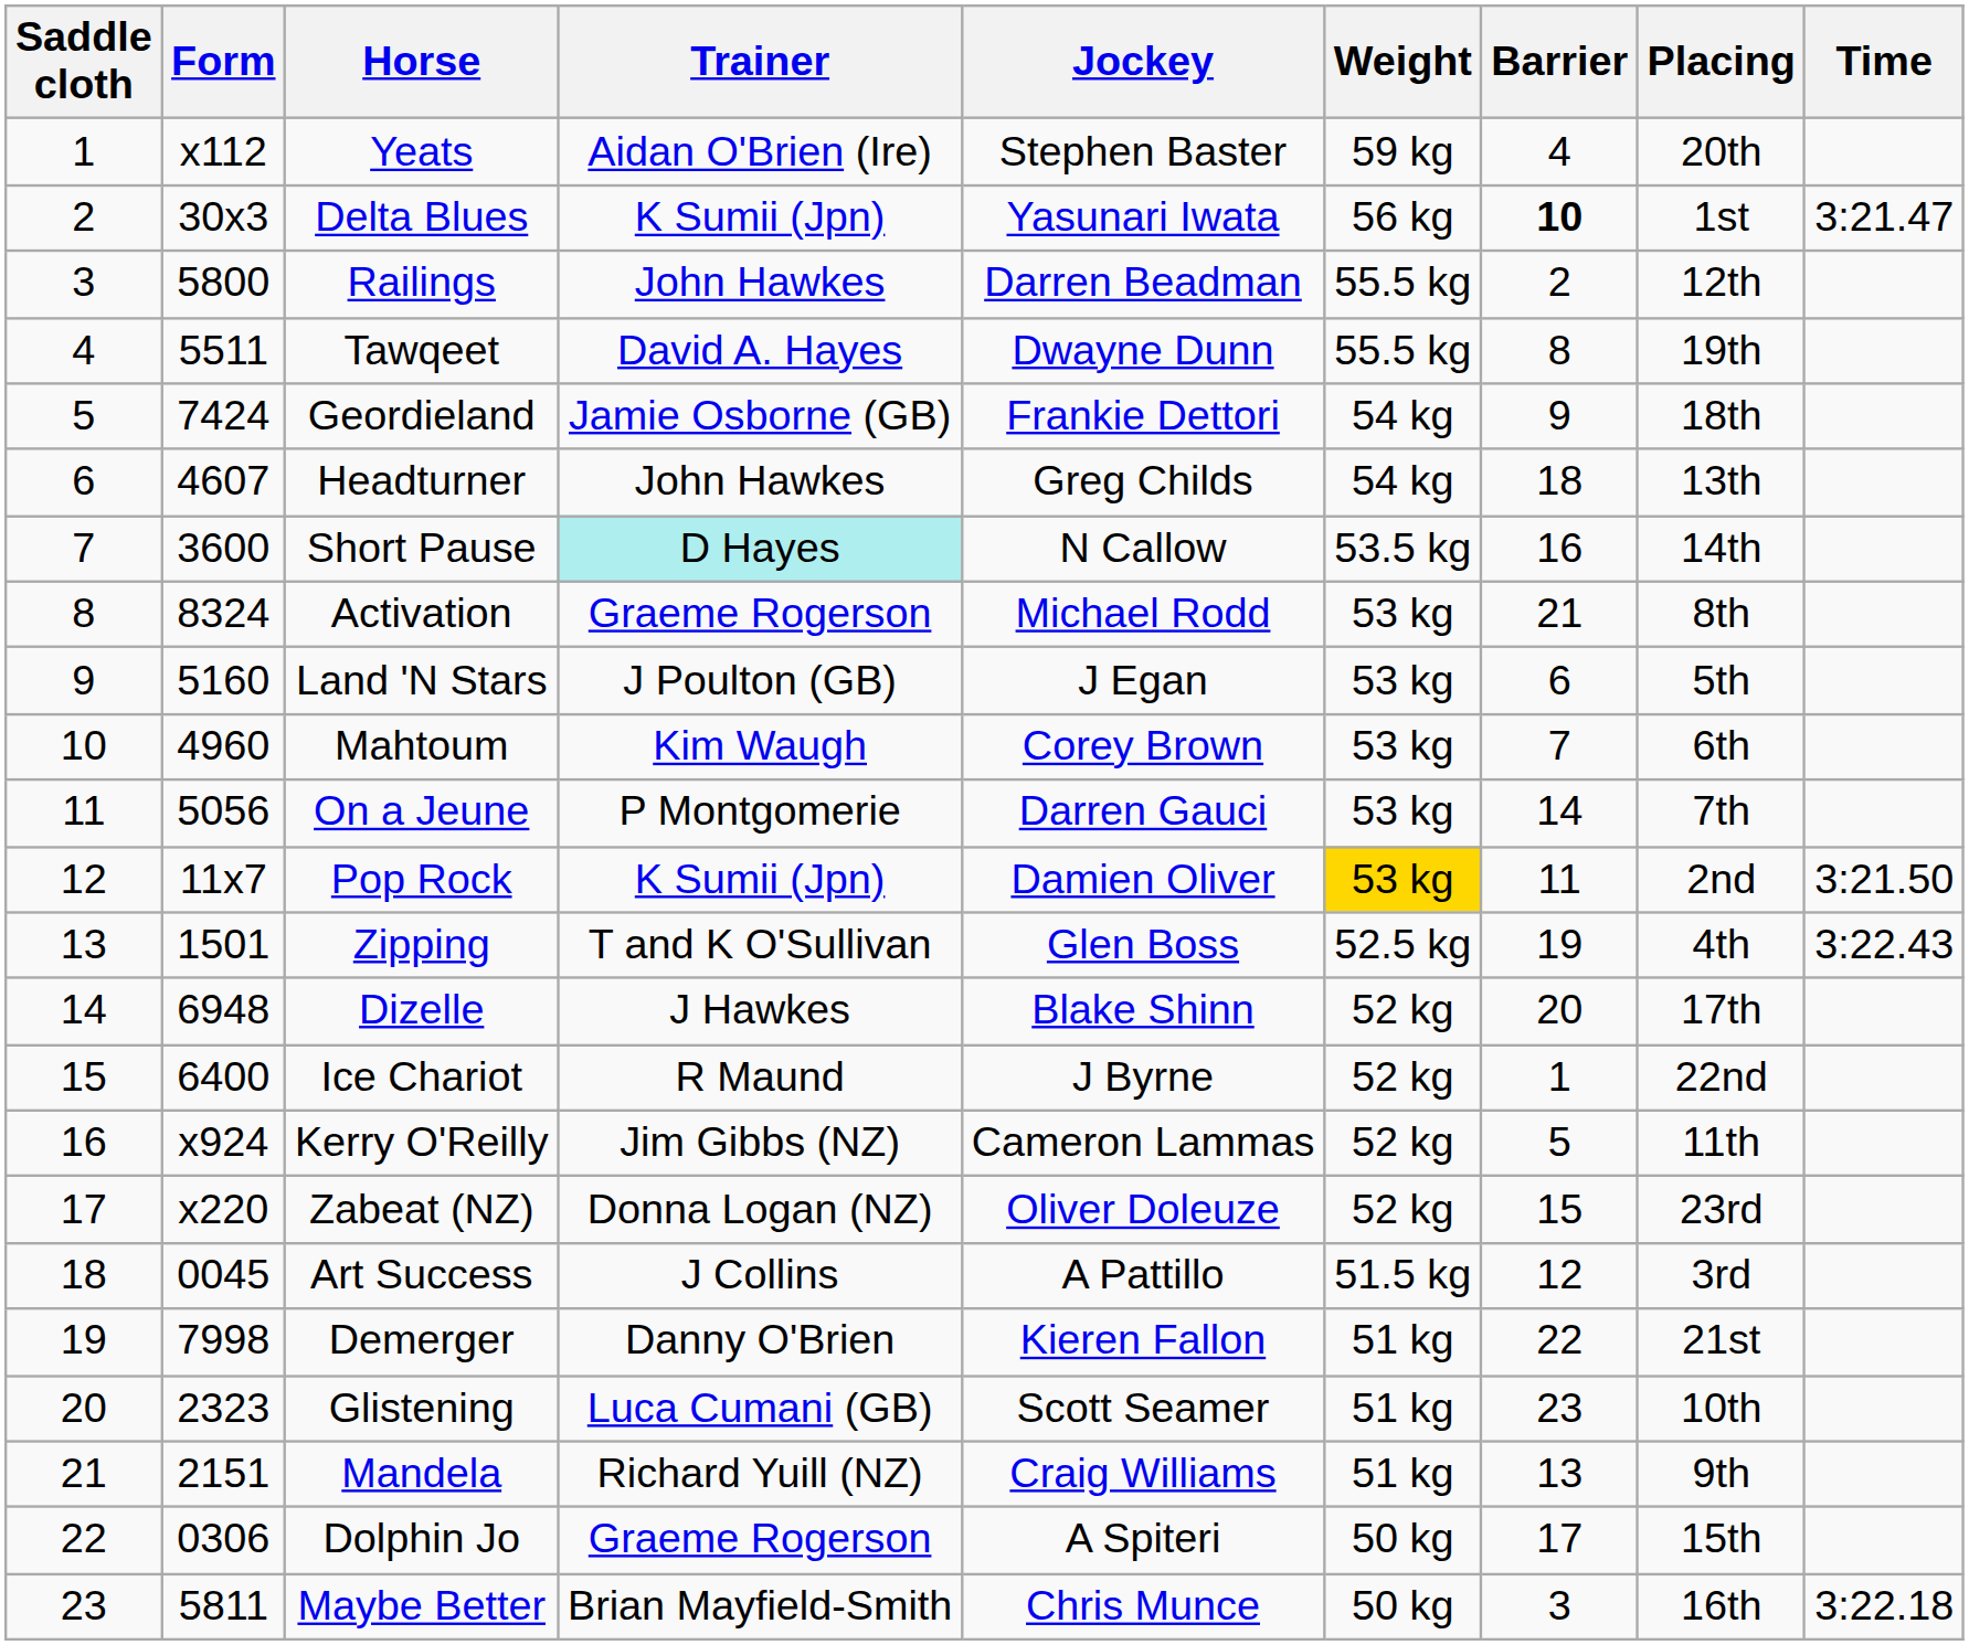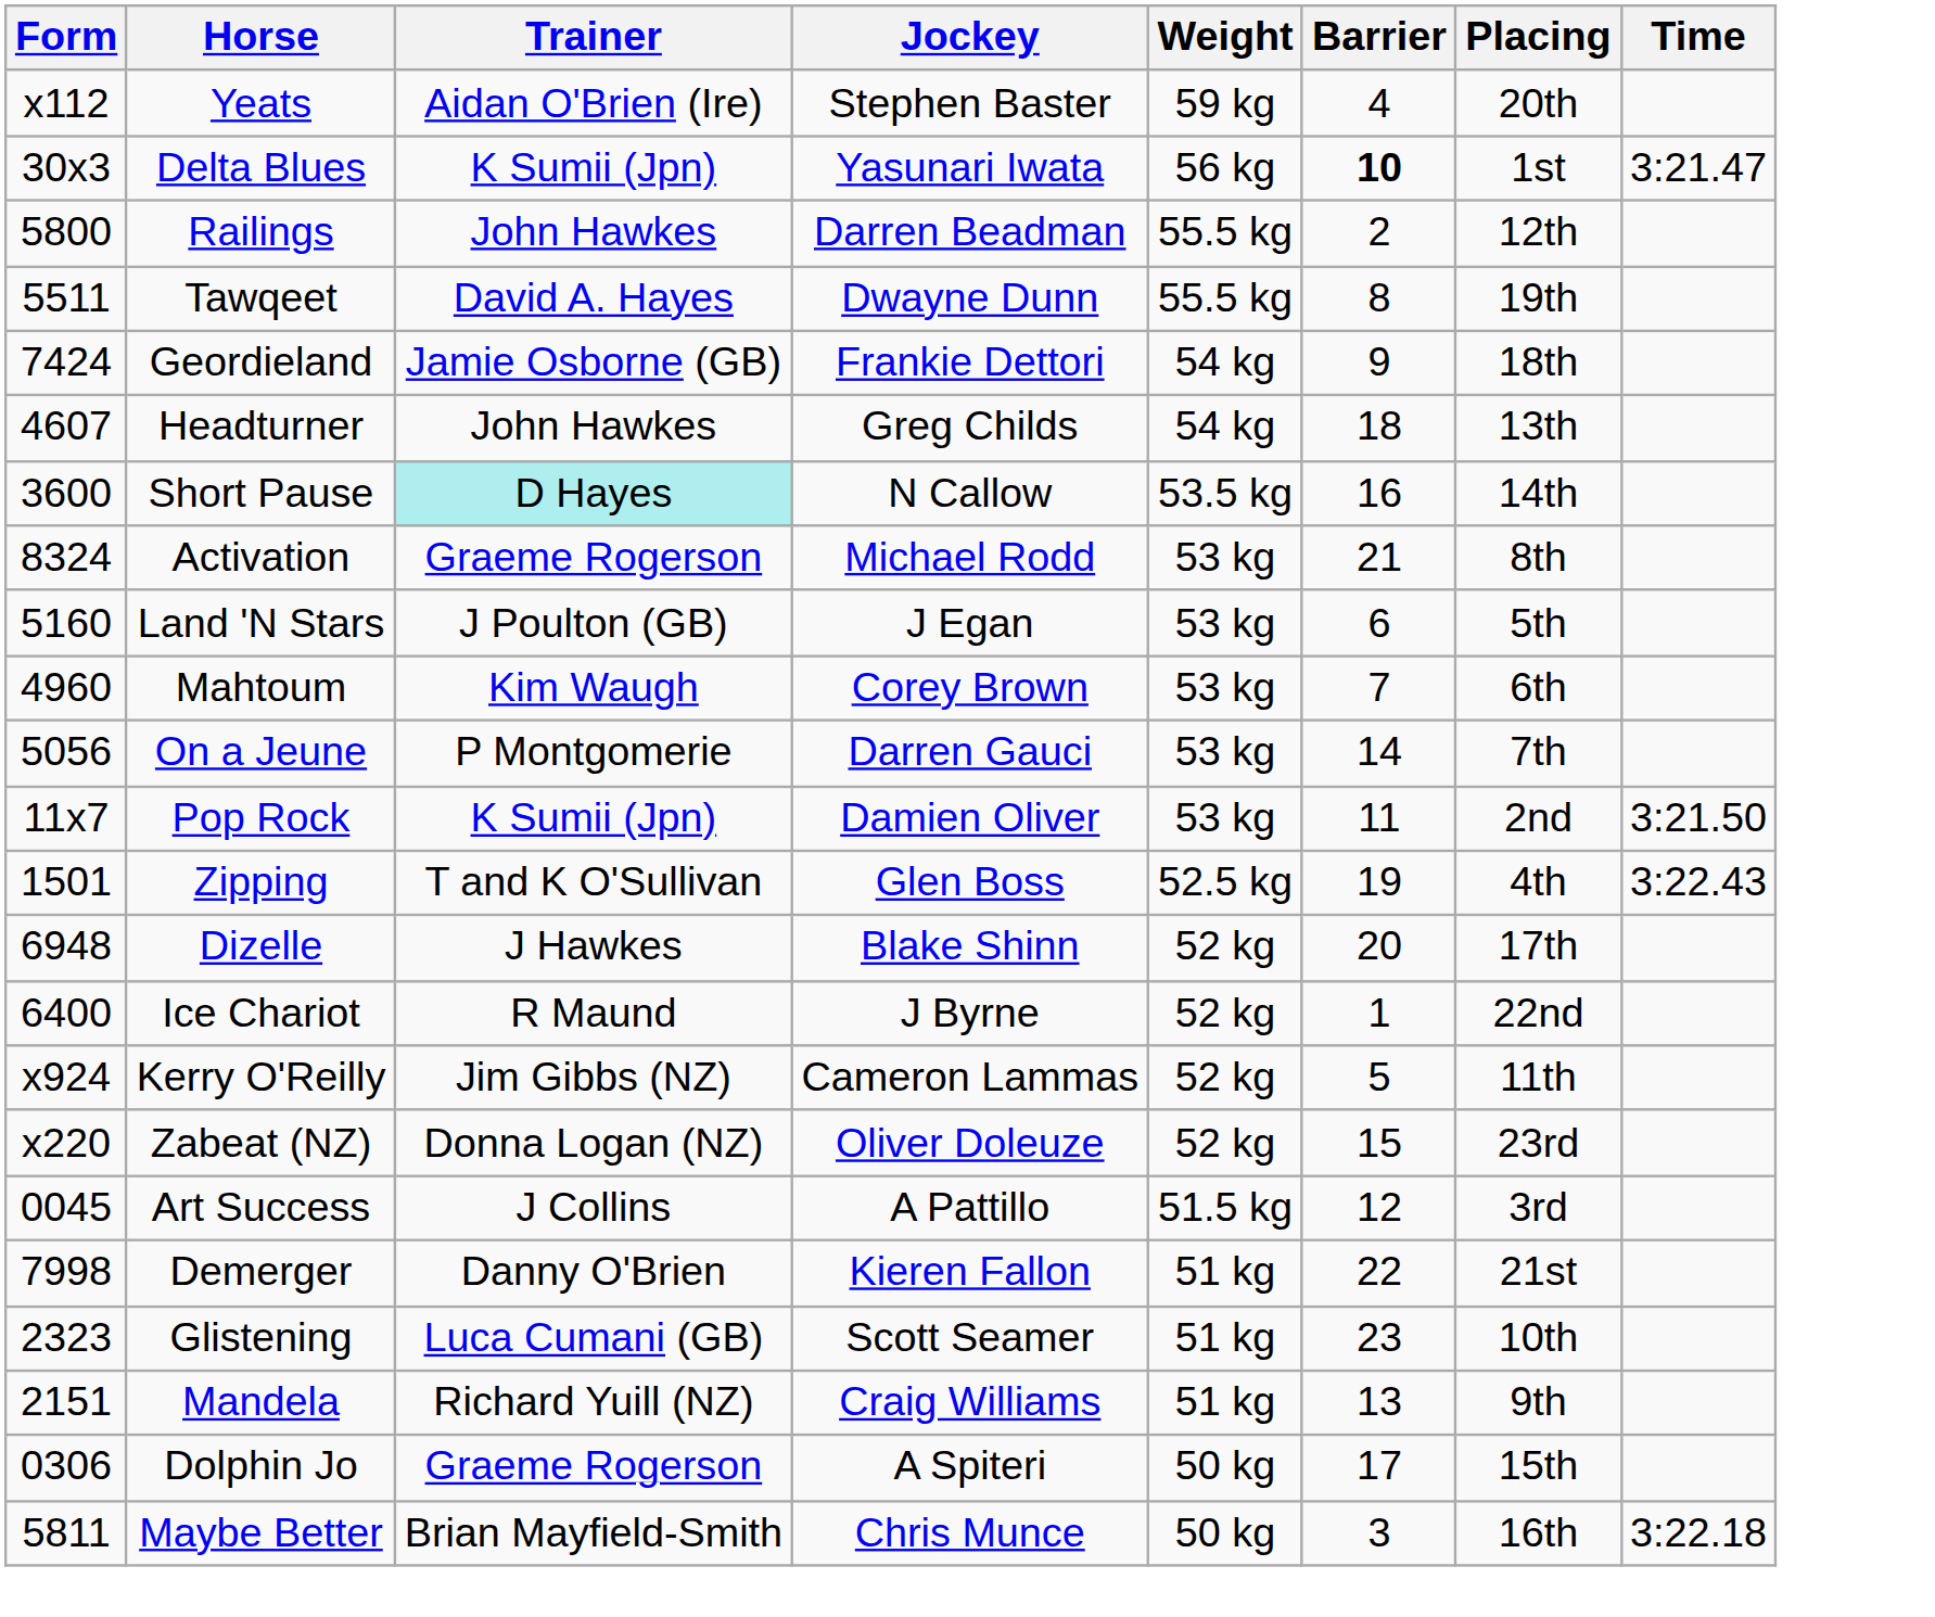- column: Saddle cloth | 1 | 2 | 3 | 4 | 5 | 6 | 7 | 8 | 9 | 10 | 11 | 12 | 13 | 14 | 15 | 16 | 17 | 18 | 19 | 20 | 21 | 22 | 23
Pop Rock | Weight: gold background -> no background
